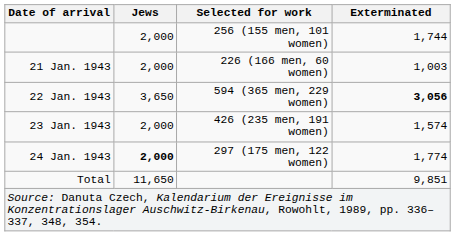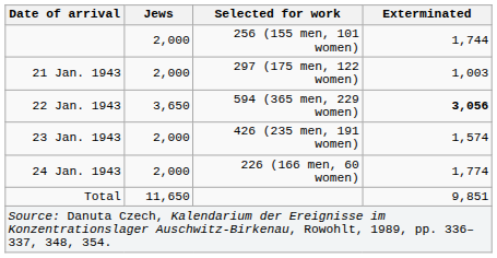21 Jan. 1943 | Selected for work: 226 (166 men, 60 women) -> 297 (175 men, 122 women)
24 Jan. 1943 | Jews: bold -> normal
24 Jan. 1943 | Selected for work: 297 (175 men, 122 women) -> 226 (166 men, 60 women)
